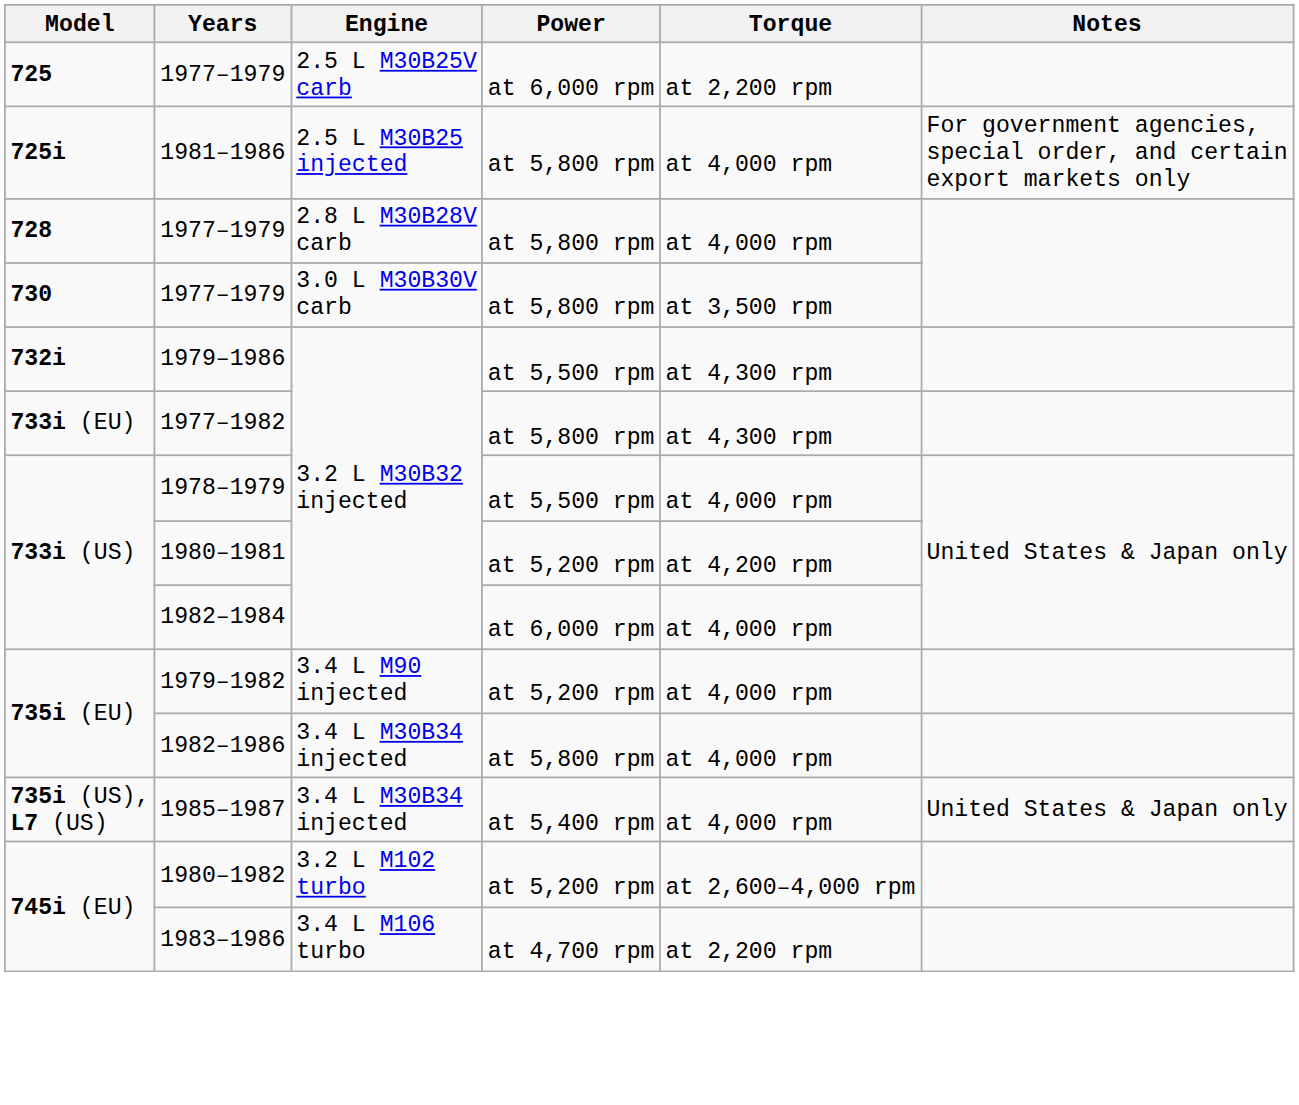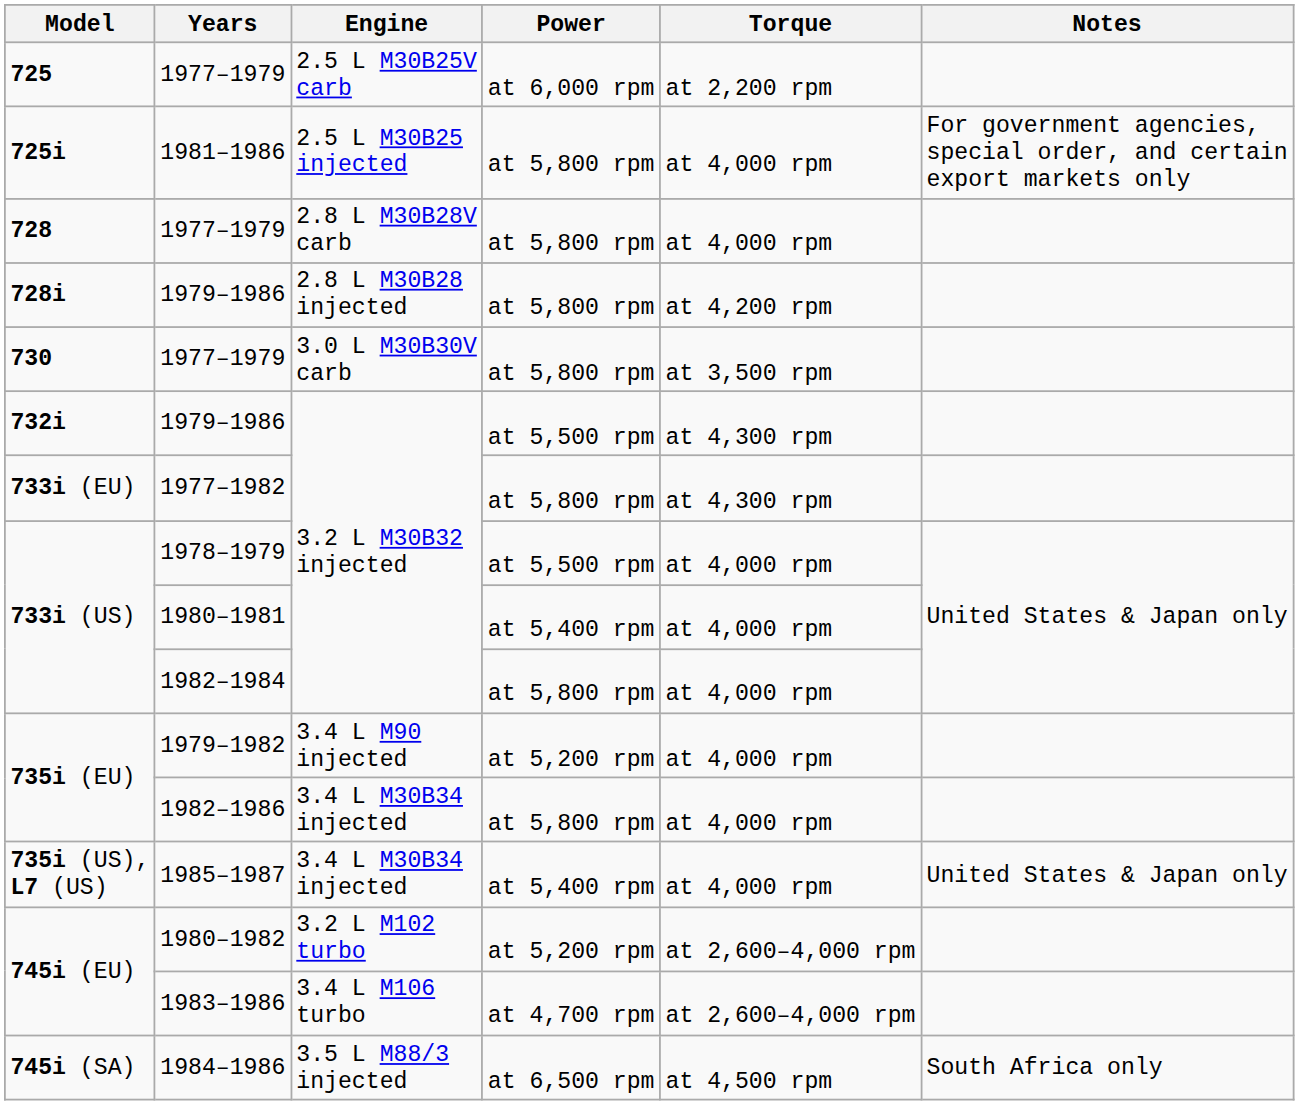+ row: 728i | 1979–1986 | 2.8 L M30B28 injected | at 5,800 rpm | at 4,200 rpm
1980–1981 | Power: at 5,200 rpm -> at 5,400 rpm
1980–1981 | Torque: at 4,200 rpm -> at 4,000 rpm
1982–1984 | Power: at 6,000 rpm -> at 5,800 rpm
1983–1986 | Torque: at 2,200 rpm -> at 2,600–4,000 rpm
+ row: 745i (SA) | 1984–1986 | 3.5 L M88/3 injected | at 6,500 rpm | at 4,500 rpm | South Africa only
